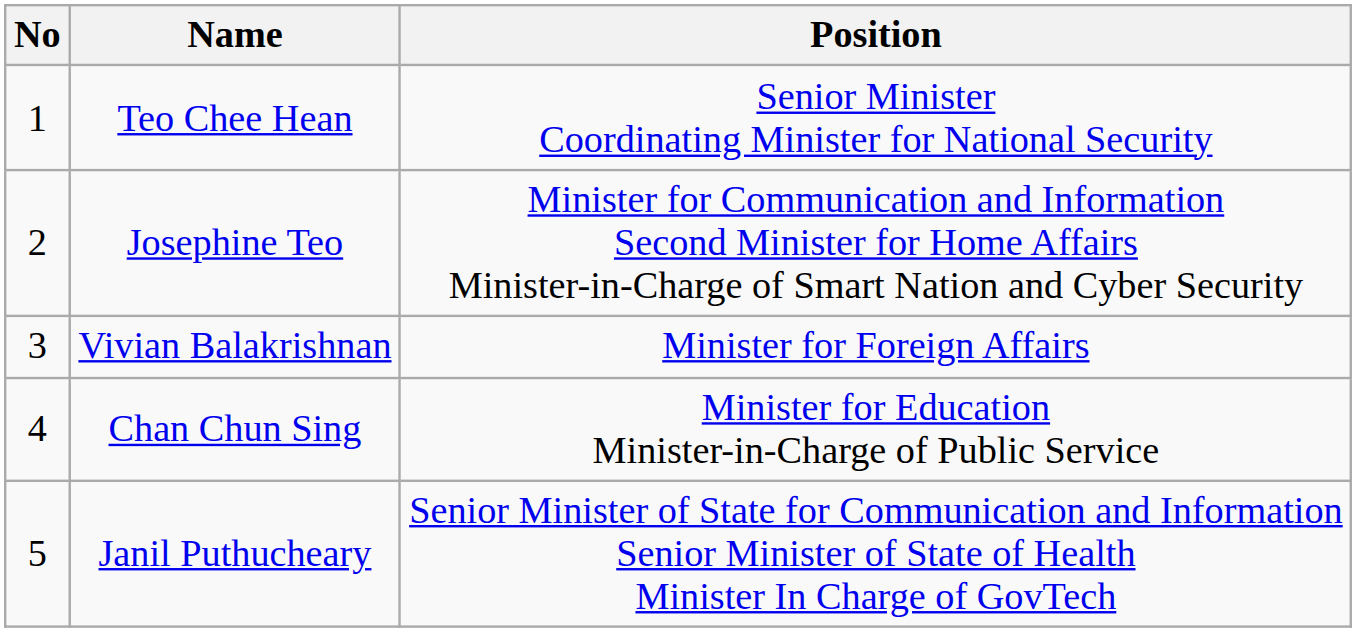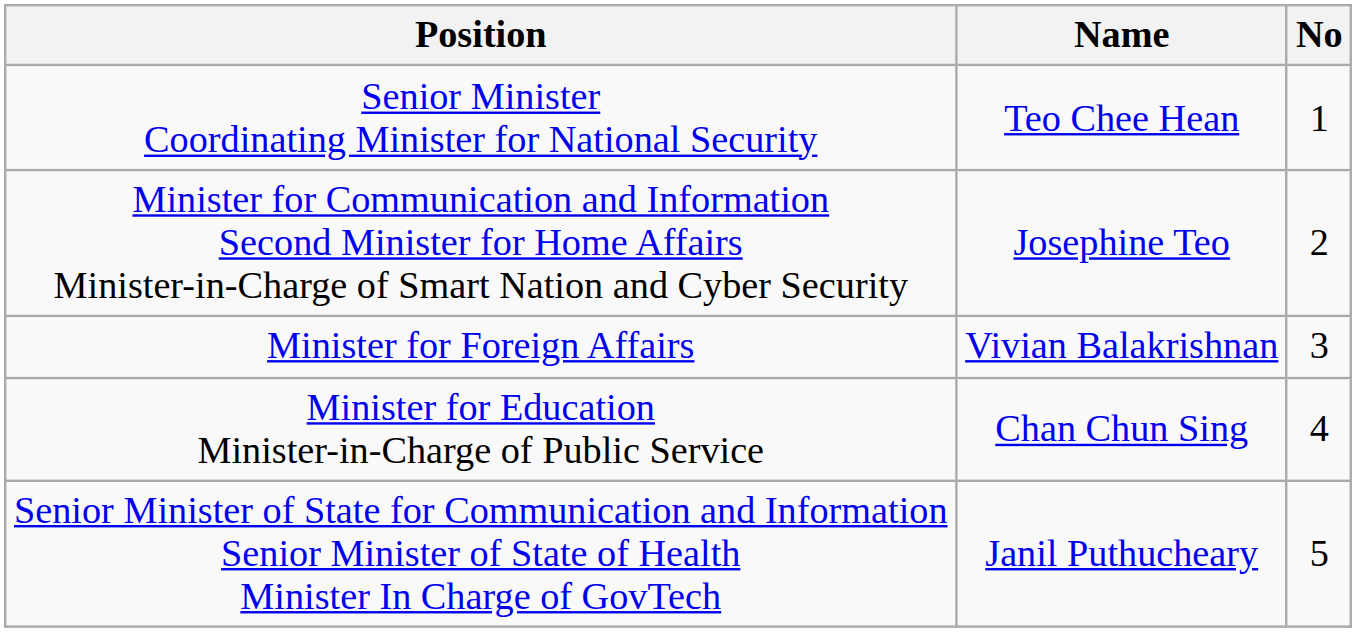columns swapped: No <-> Position
